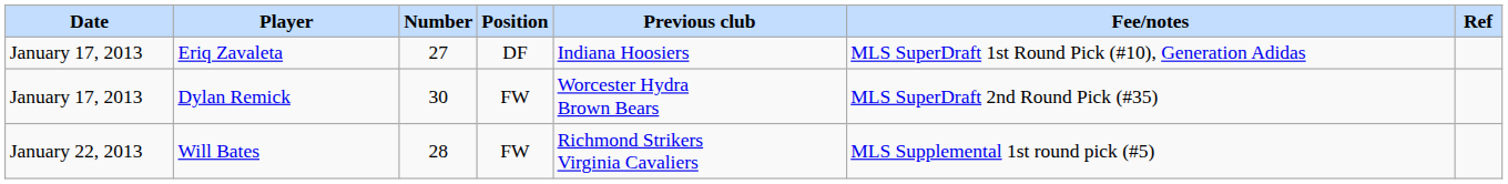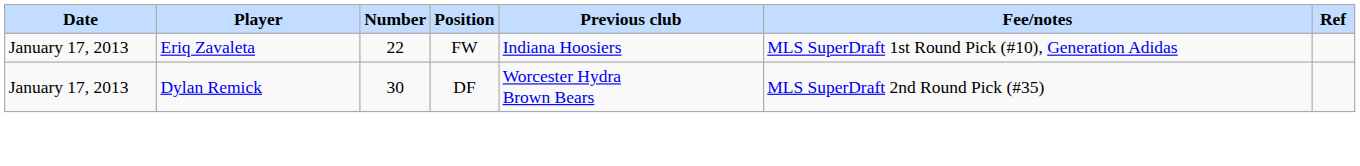Eriq Zavaleta | Number: 27 -> 22
Eriq Zavaleta | Position: DF -> FW
Dylan Remick | Position: FW -> DF
- row: January 22, 2013 | Will Bates | 28 | FW | Richmond Strikers Virginia Cavaliers | MLS Supplemental 1st round pick (#5)
